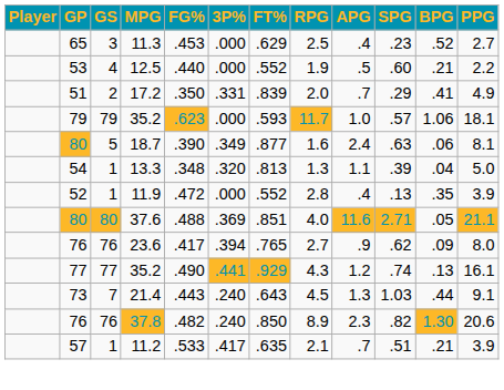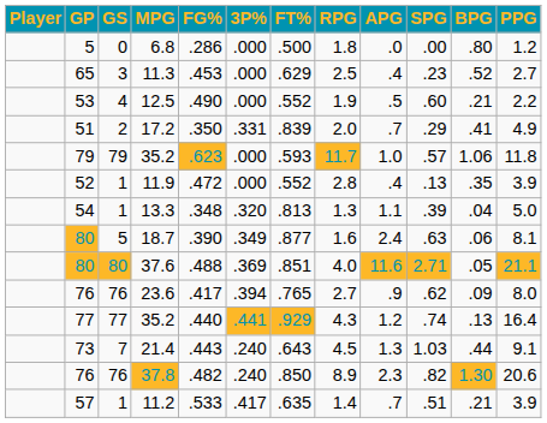+ row: 5 | 0 | 6.8 | .286 | .000 | .500 | 1.8 | .0 | .00 | .80 | 1.2
12.5 | FG%: .440 -> .490
79 / 35.2 | PPG: 18.1 -> 11.8
rows swapped: 11.9 <-> 18.7
77 / 35.2 | FG%: .490 -> .440
77 / 35.2 | PPG: 16.1 -> 16.4
11.2 | RPG: 2.1 -> 1.4
